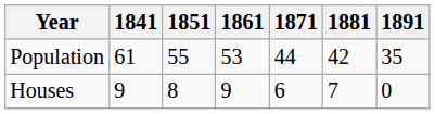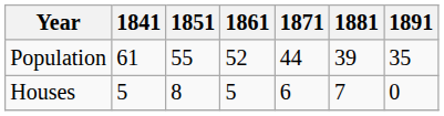Population | 1861: 53 -> 52
Population | 1881: 42 -> 39
Houses | 1841: 9 -> 5
Houses | 1861: 9 -> 5
